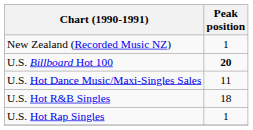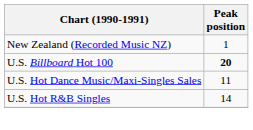U.S. Hot R&B Singles | Peak position: 18 -> 14
- row: U.S. Hot Rap Singles | 1
